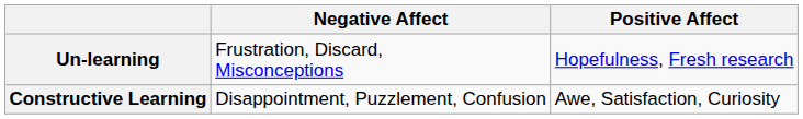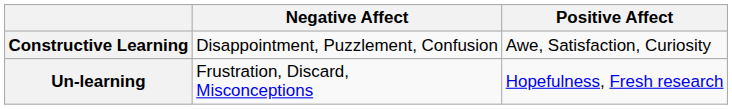rows swapped: Constructive Learning <-> Un-learning
